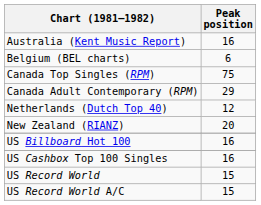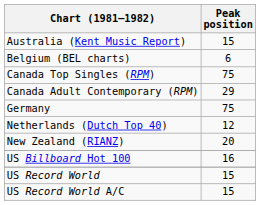Australia (Kent Music Report) | Peak position: 16 -> 15
+ row: Germany | 75
- row: US Cashbox Top 100 Singles | 16
